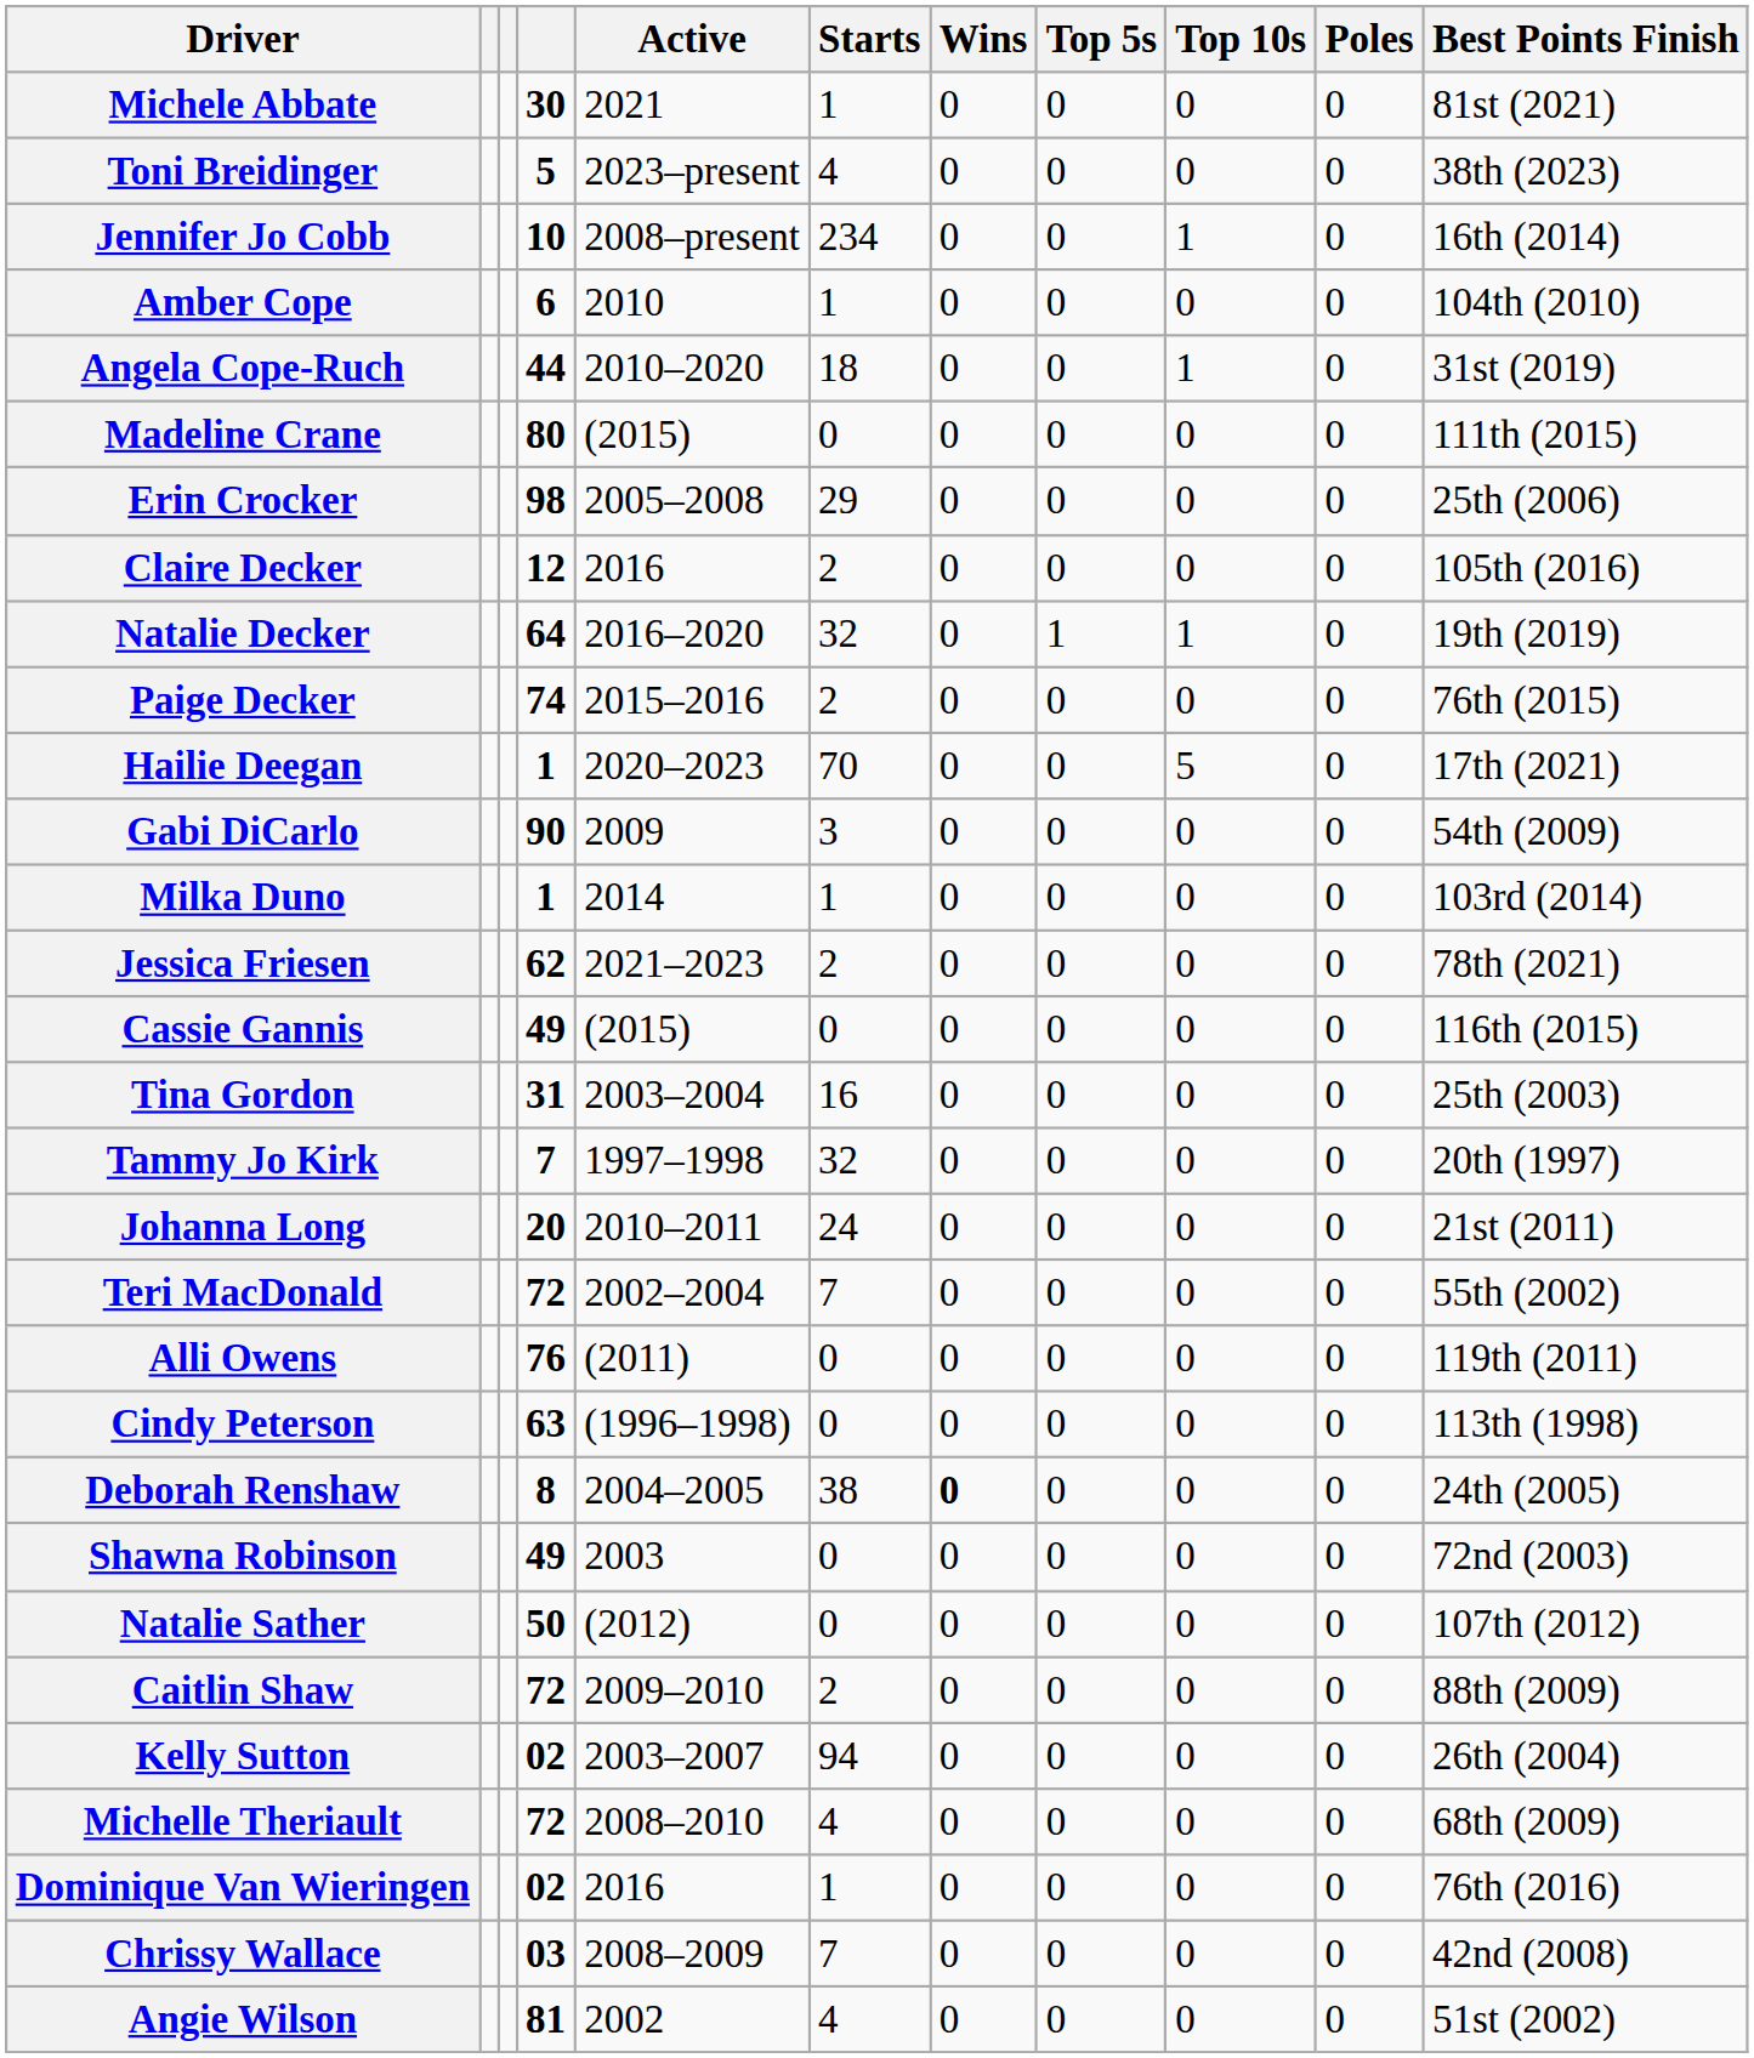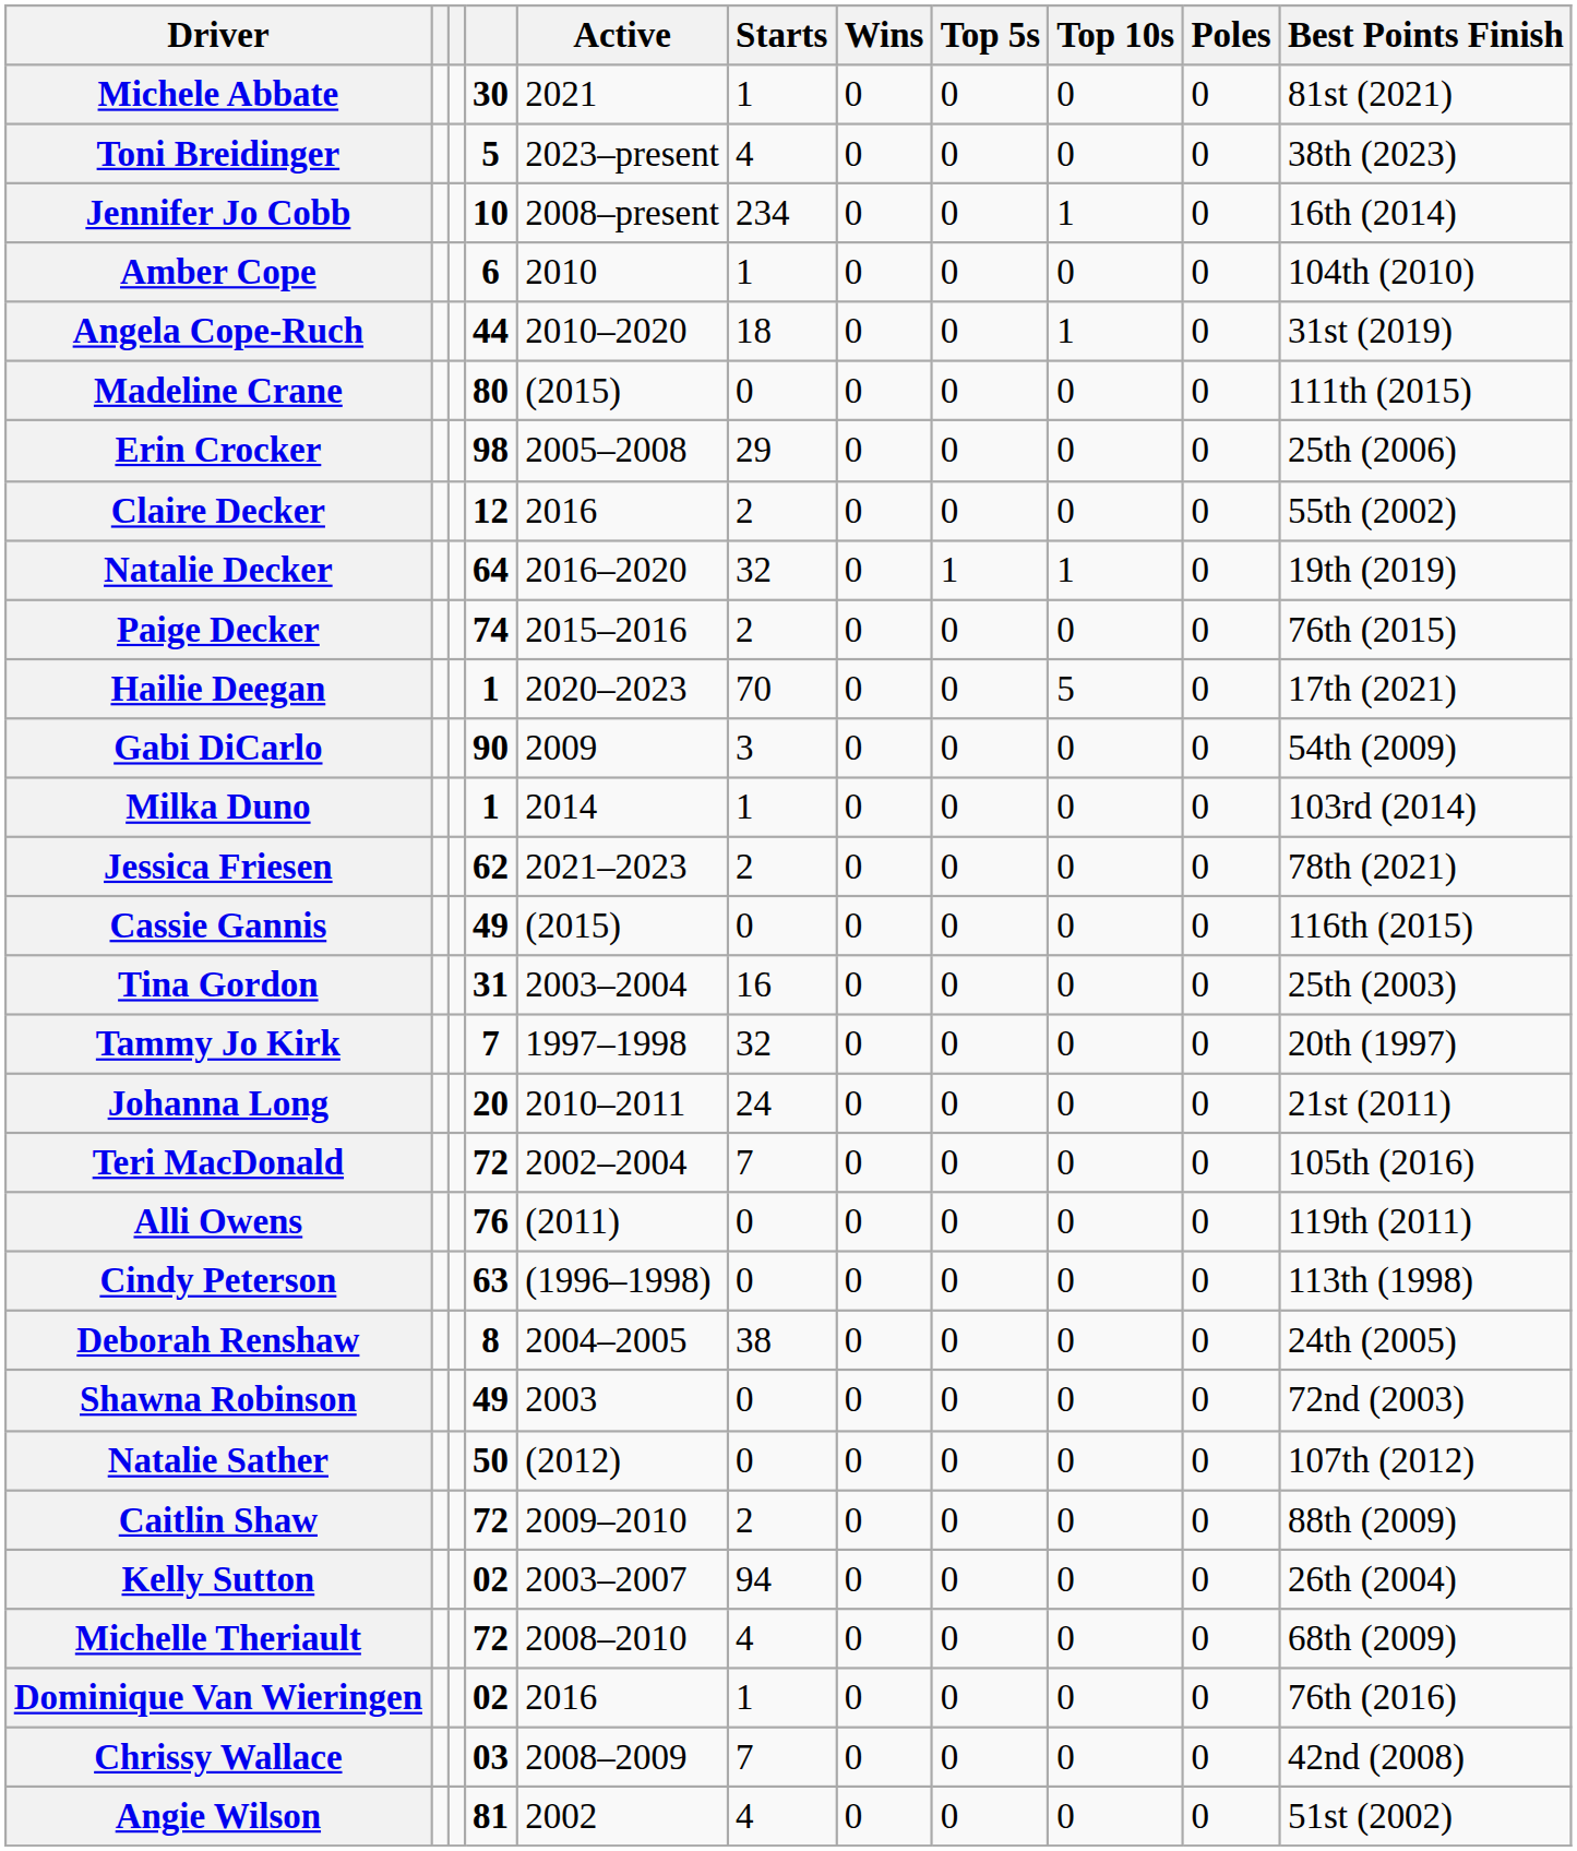Claire Decker | Best Points Finish: 105th (2016) -> 55th (2002)
Teri MacDonald | Best Points Finish: 55th (2002) -> 105th (2016)
Deborah Renshaw | Wins: bold -> normal
